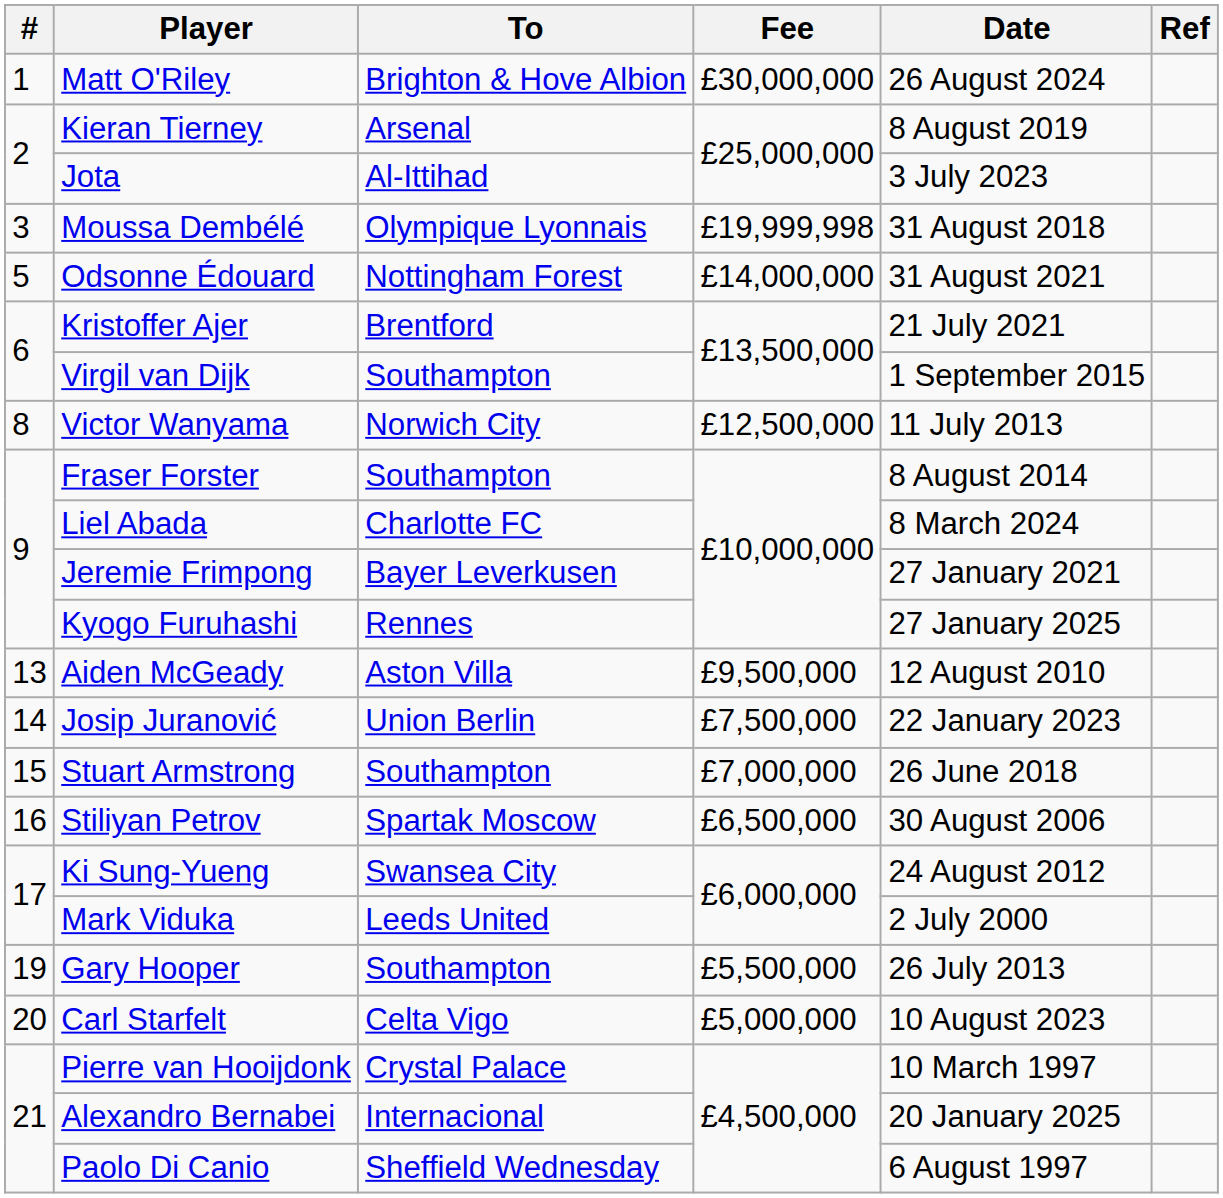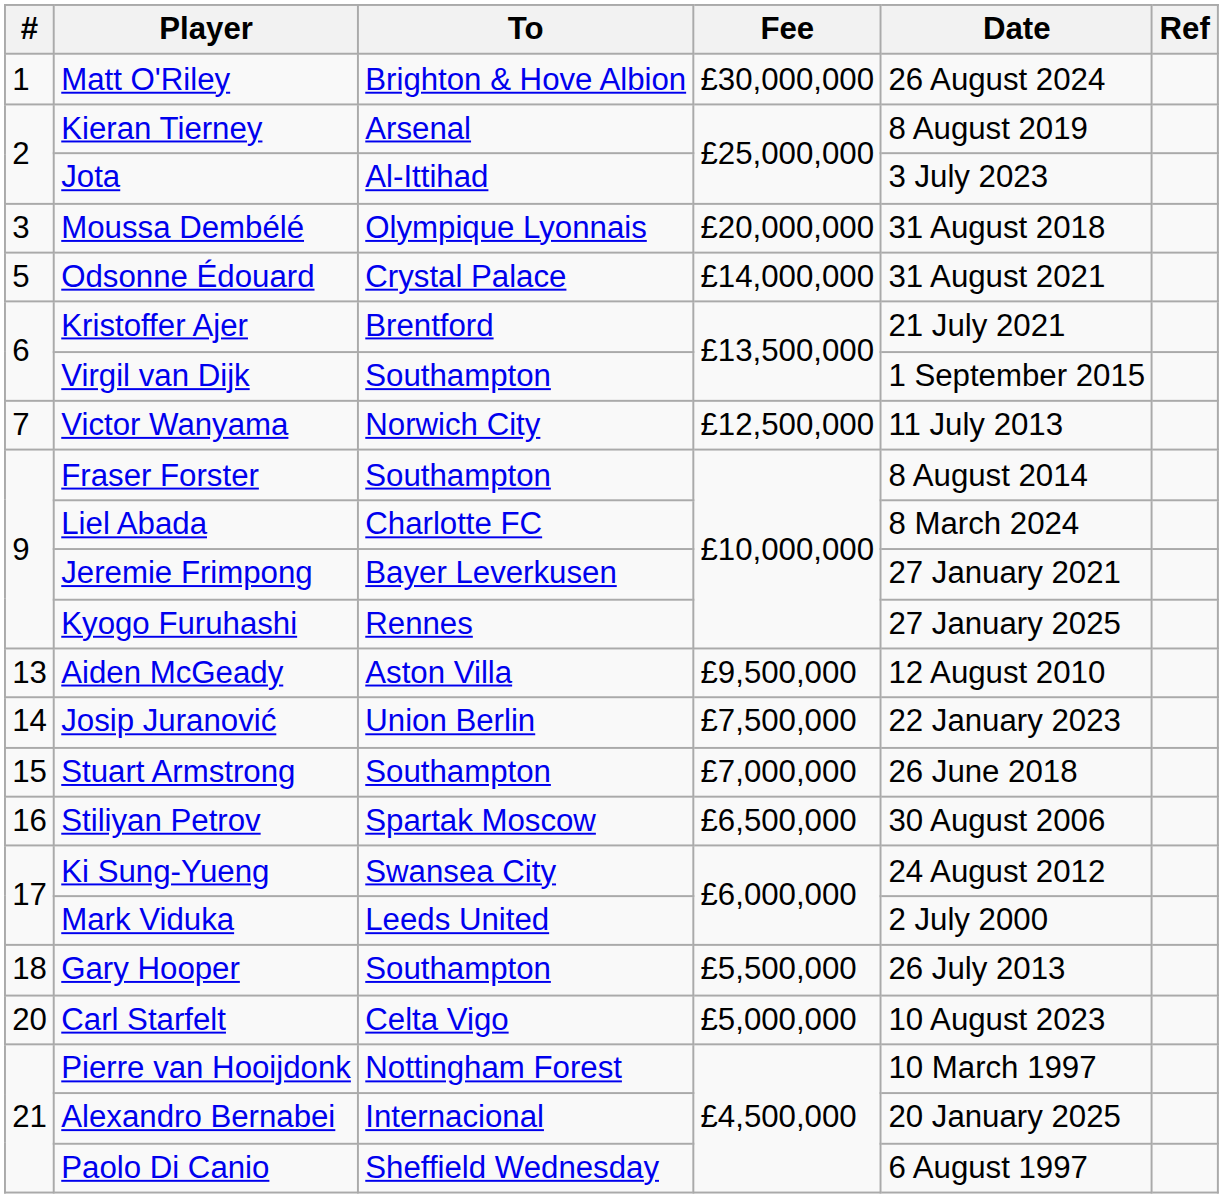Moussa Dembélé | Fee: £19,999,998 -> £20,000,000
Odsonne Édouard | To: Nottingham Forest -> Crystal Palace
Victor Wanyama | #: 8 -> 7
Gary Hooper | #: 19 -> 18
Pierre van Hooijdonk | To: Crystal Palace -> Nottingham Forest
